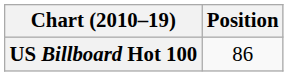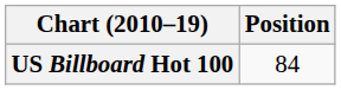US Billboard Hot 100 | Position: 86 -> 84
